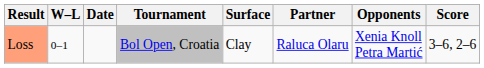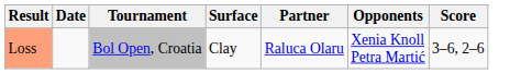- column: W–L | 0–1
